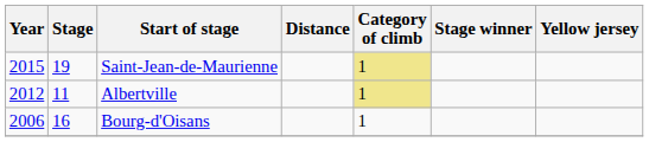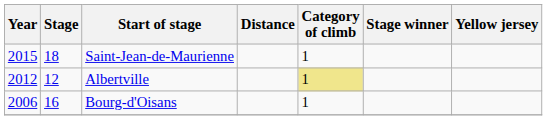Saint-Jean-de-Maurienne | Stage: 19 -> 18
Saint-Jean-de-Maurienne | Category of climb: khaki background -> no background
Albertville | Stage: 11 -> 12
